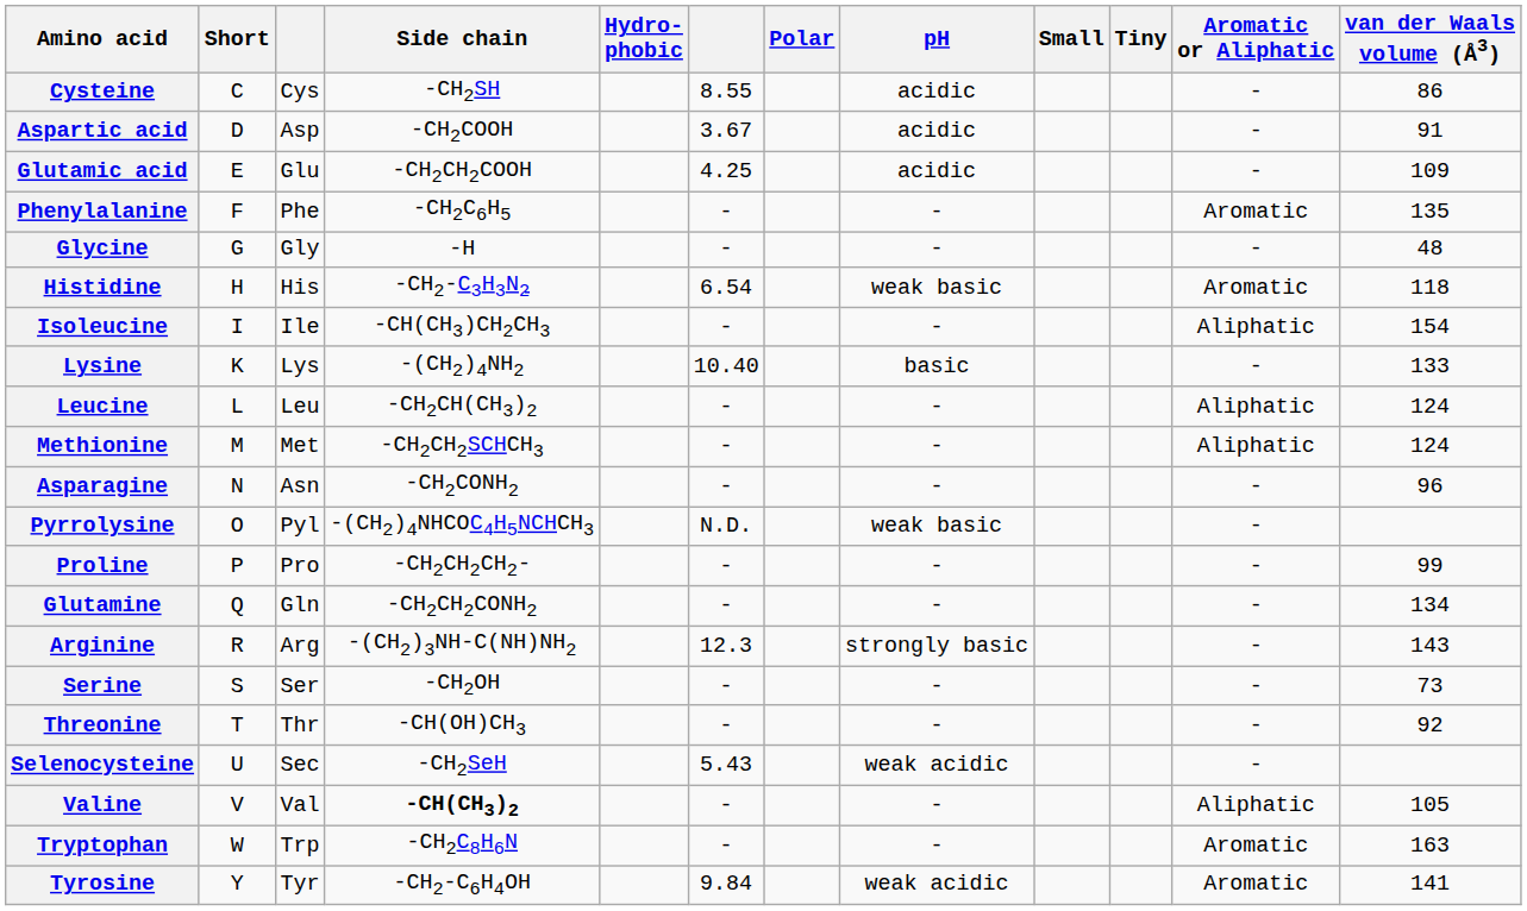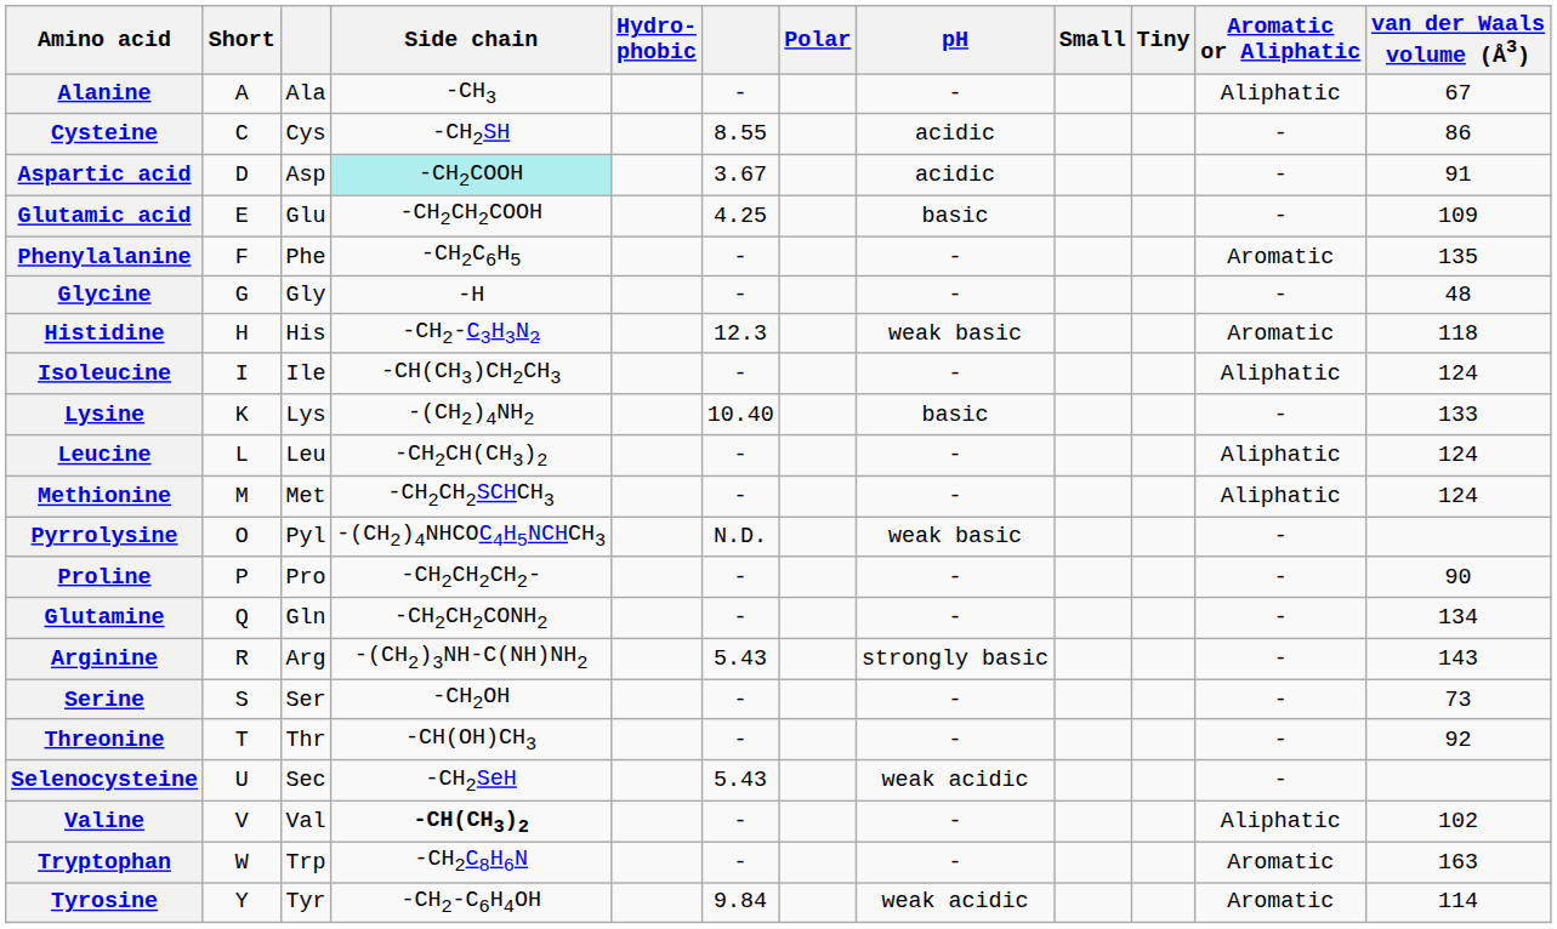+ row: Alanine | A | Ala | -CH3 | - | - | Aliphatic | 67
Aspartic acid | Side chain: no background -> paleturquoise background
Glutamic acid | pH: acidic -> basic
Histidine | column 6: 6.54 -> 12.3
Isoleucine | van der Waals volume (Å3): 154 -> 124
- row: Asparagine | N | Asn | -CH2CONH2 | - | - | - | 96
Proline | van der Waals volume (Å3): 99 -> 90
Arginine | column 6: 12.3 -> 5.43
Valine | van der Waals volume (Å3): 105 -> 102
Tyrosine | van der Waals volume (Å3): 141 -> 114
